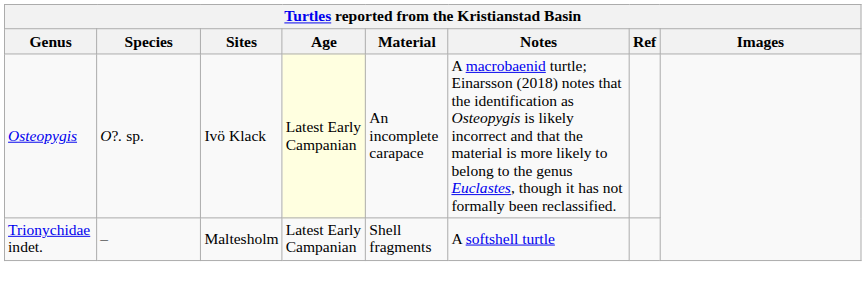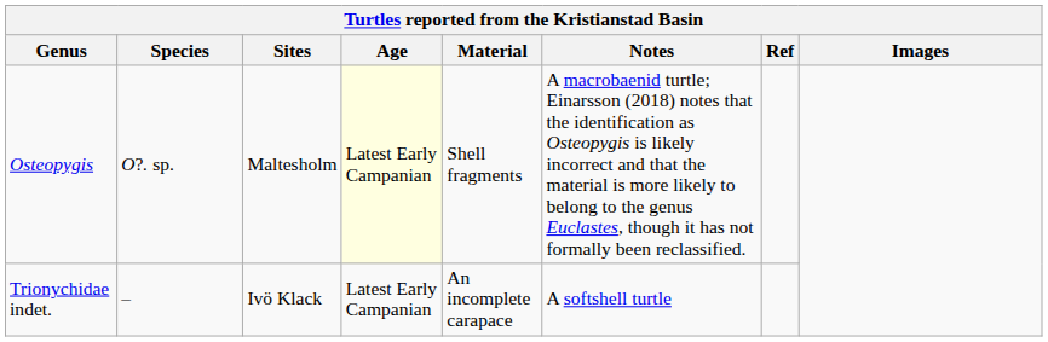Osteopygis | Sites: Ivö Klack -> Maltesholm
Osteopygis | Material: An incomplete carapace -> Shell fragments
Trionychidae indet. | Sites: Maltesholm -> Ivö Klack
Trionychidae indet. | Material: Shell fragments -> An incomplete carapace
